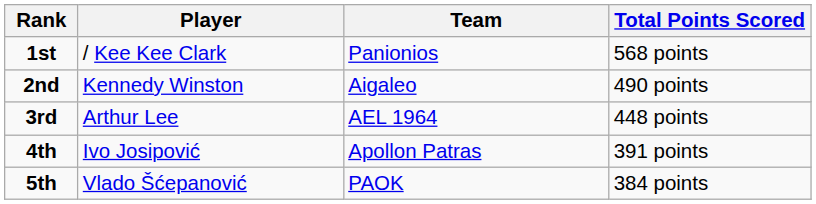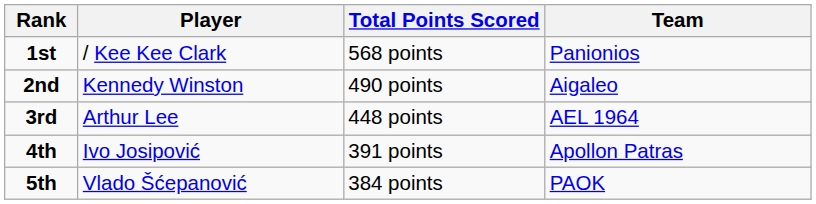columns swapped: Team <-> Total Points Scored
